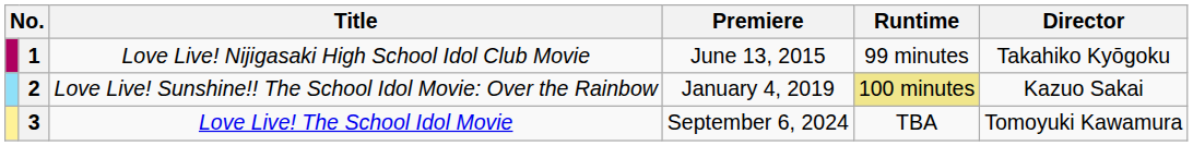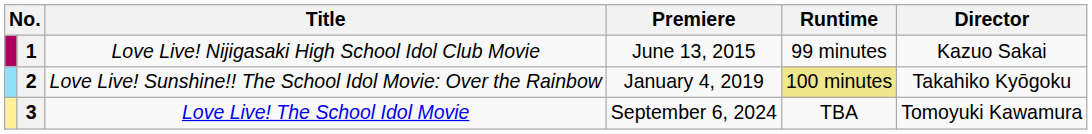1 | Director: Takahiko Kyōgoku -> Kazuo Sakai
2 | Director: Kazuo Sakai -> Takahiko Kyōgoku
